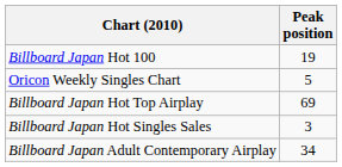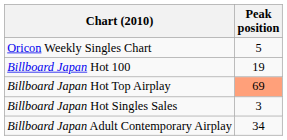rows swapped: Oricon Weekly Singles Chart <-> Billboard Japan Hot 100
Billboard Japan Hot Top Airplay | Peak position: no background -> lightsalmon background
